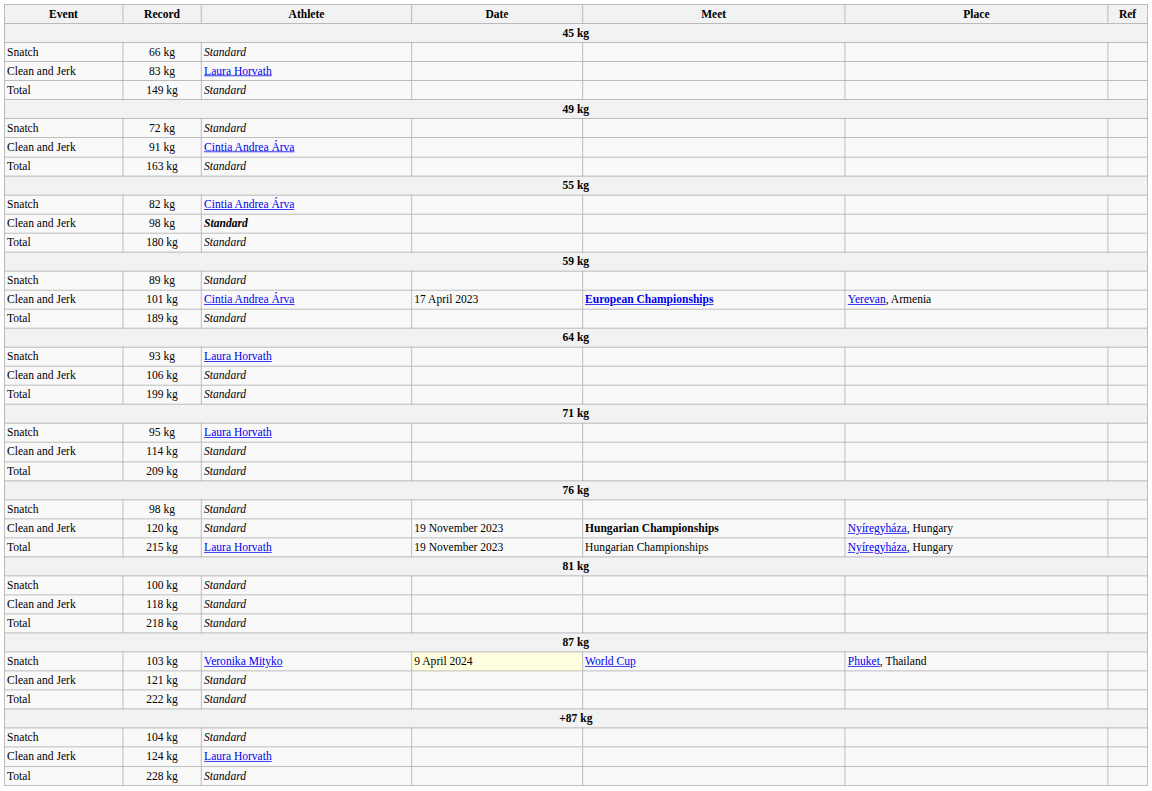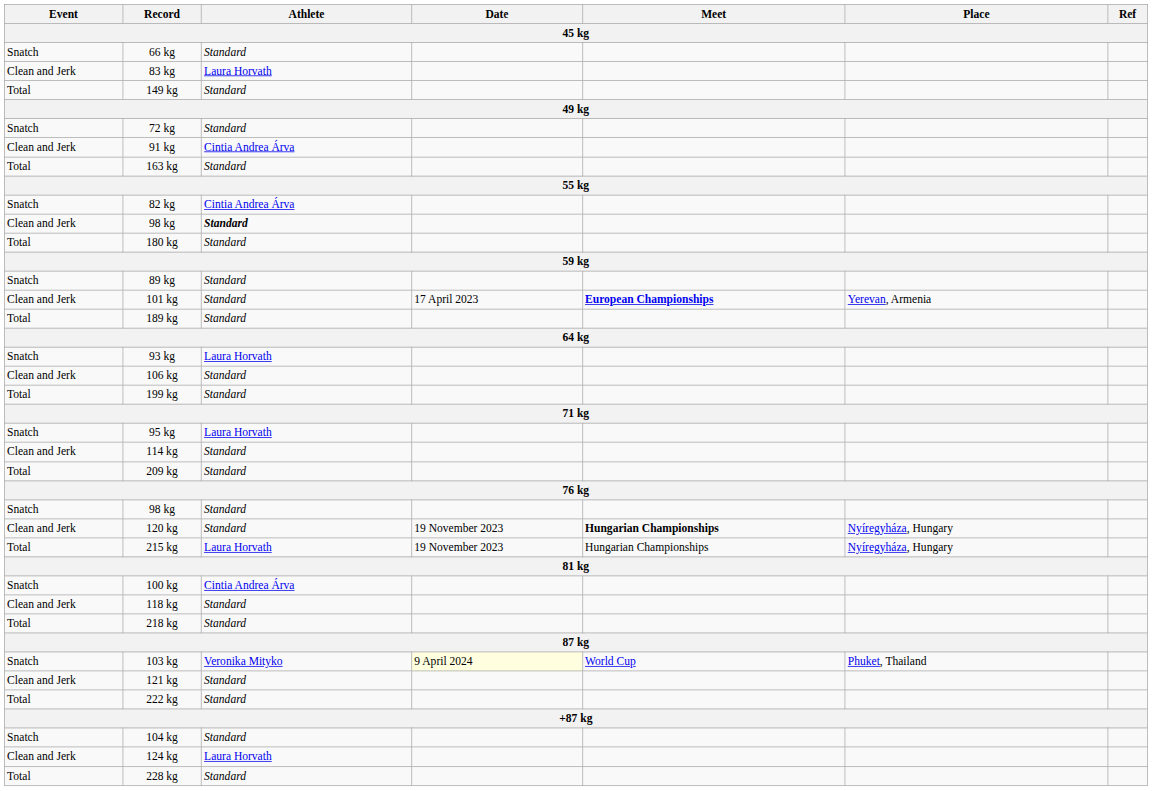101 kg | Athlete: Cintia Andrea Árva -> Standard
100 kg | Athlete: Standard -> Cintia Andrea Árva
